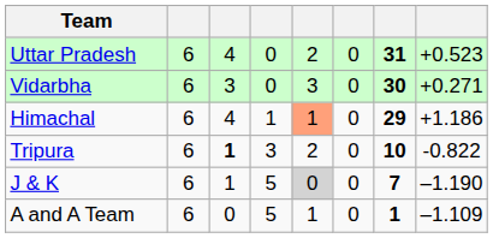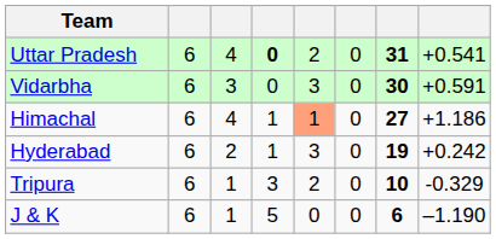Uttar Pradesh | column 4: normal -> bold
Uttar Pradesh | column 8: +0.523 -> +0.541
Vidarbha | column 8: +0.271 -> +0.591
Himachal | column 7: 29 -> 27
+ row: Hyderabad | 6 | 2 | 1 | 3 | 0 | 19 | +0.242
Tripura | column 3: bold -> normal
Tripura | column 8: -0.822 -> -0.329
J & K | column 5: lightgrey background -> no background
J & K | column 7: 7 -> 6
- row: A and A Team | 6 | 0 | 5 | 1 | 0 | 1 | –1.109
